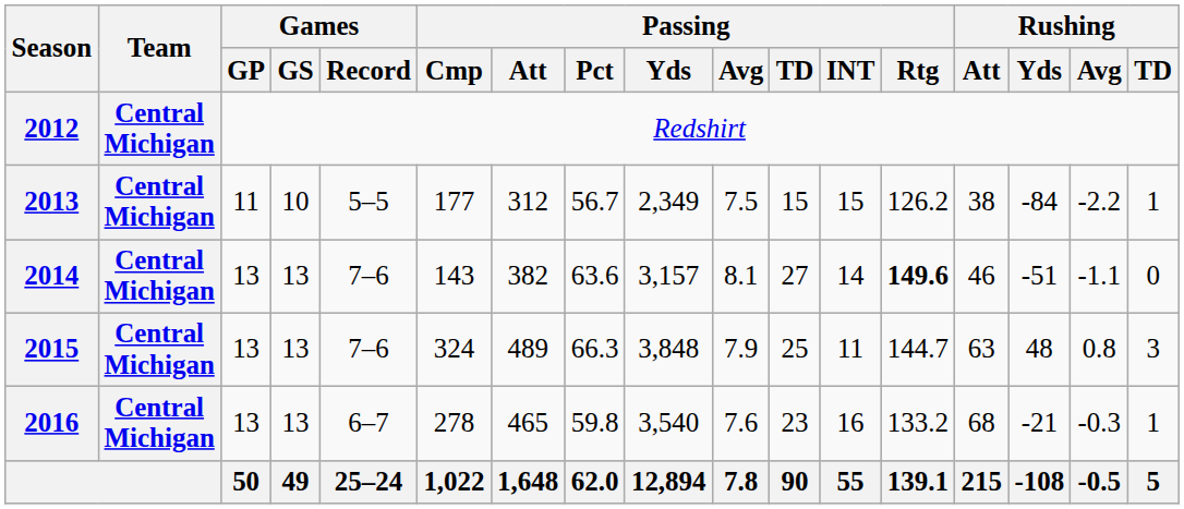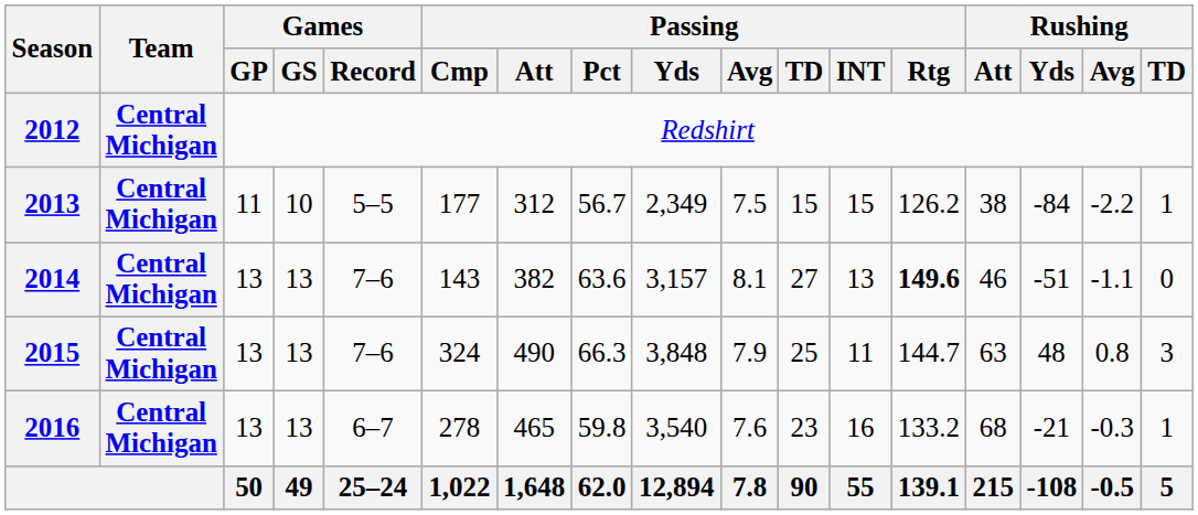2014 | Passing / INT: 14 -> 13
2015 | Passing / Att: 489 -> 490
